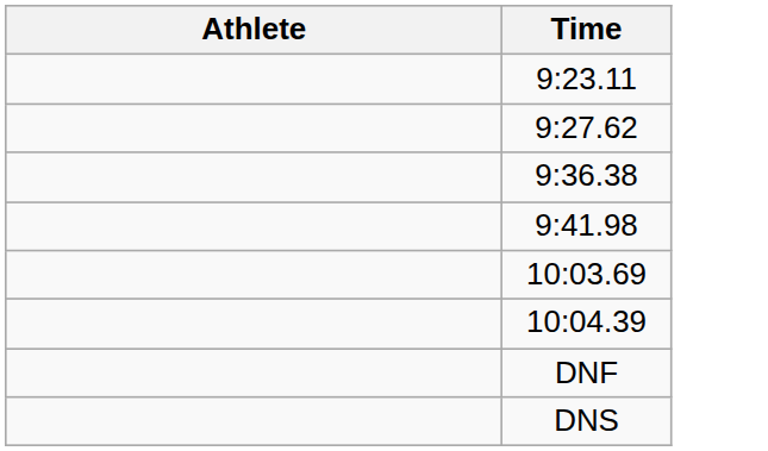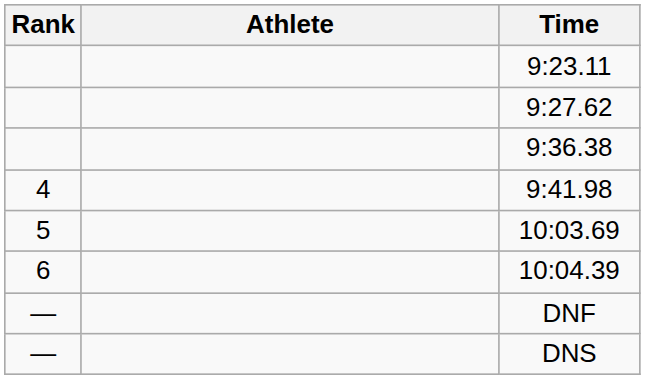+ column: Rank | 4 | 5 | 6 | — | —
